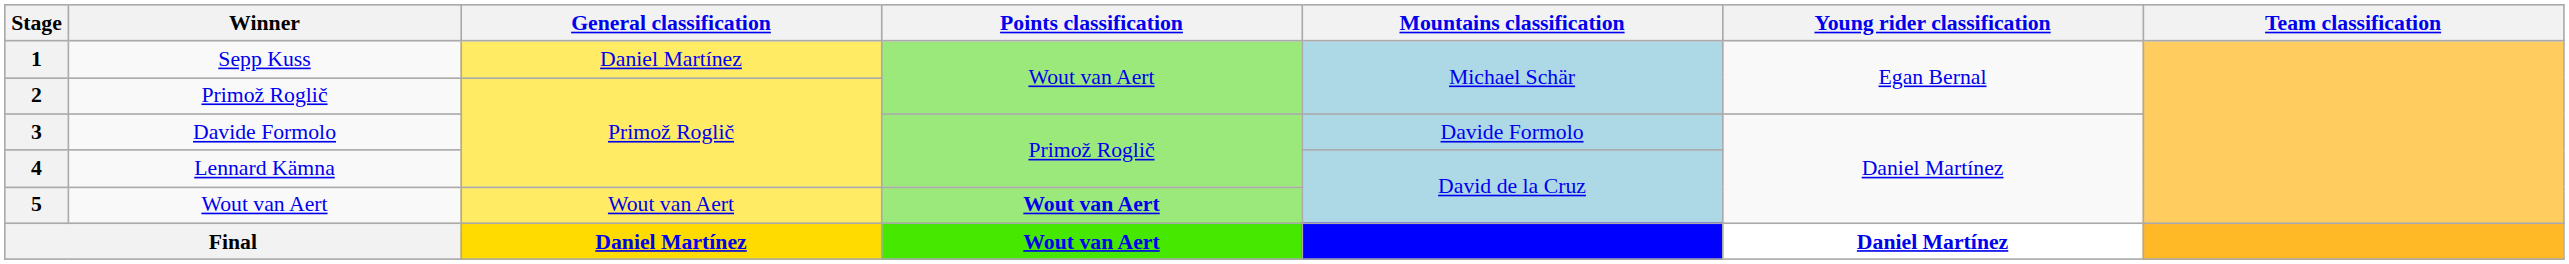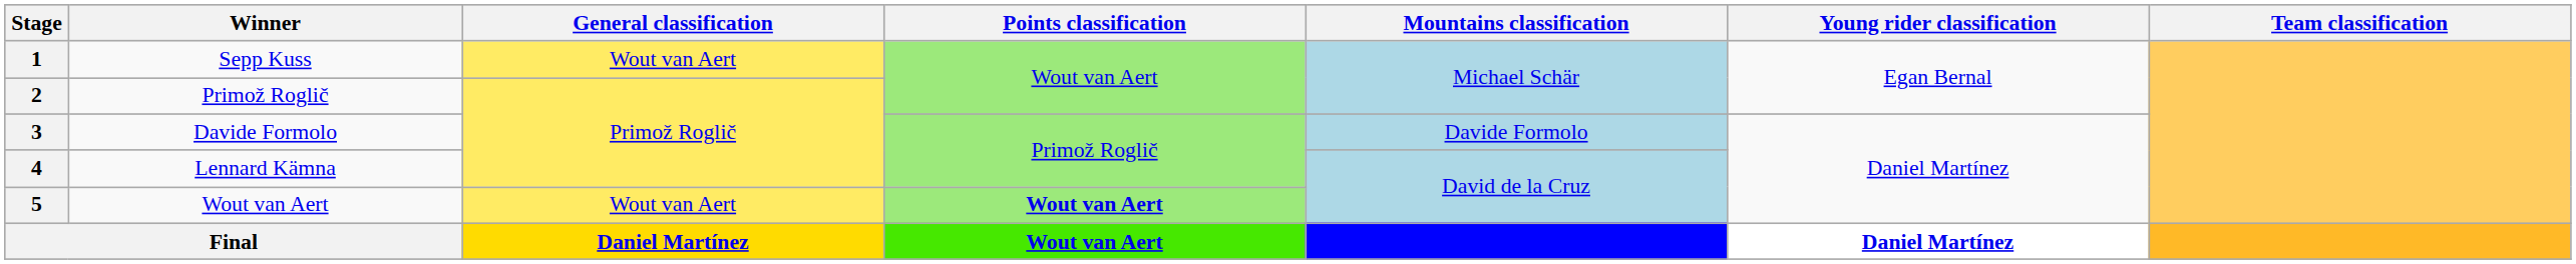1 | General classification: Daniel Martínez -> Wout van Aert
